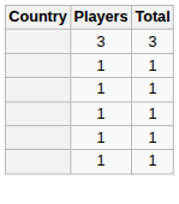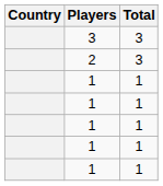+ row: 2 | 3
